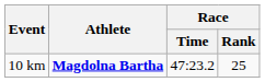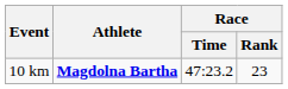10 km | Race / Rank: 25 -> 23
